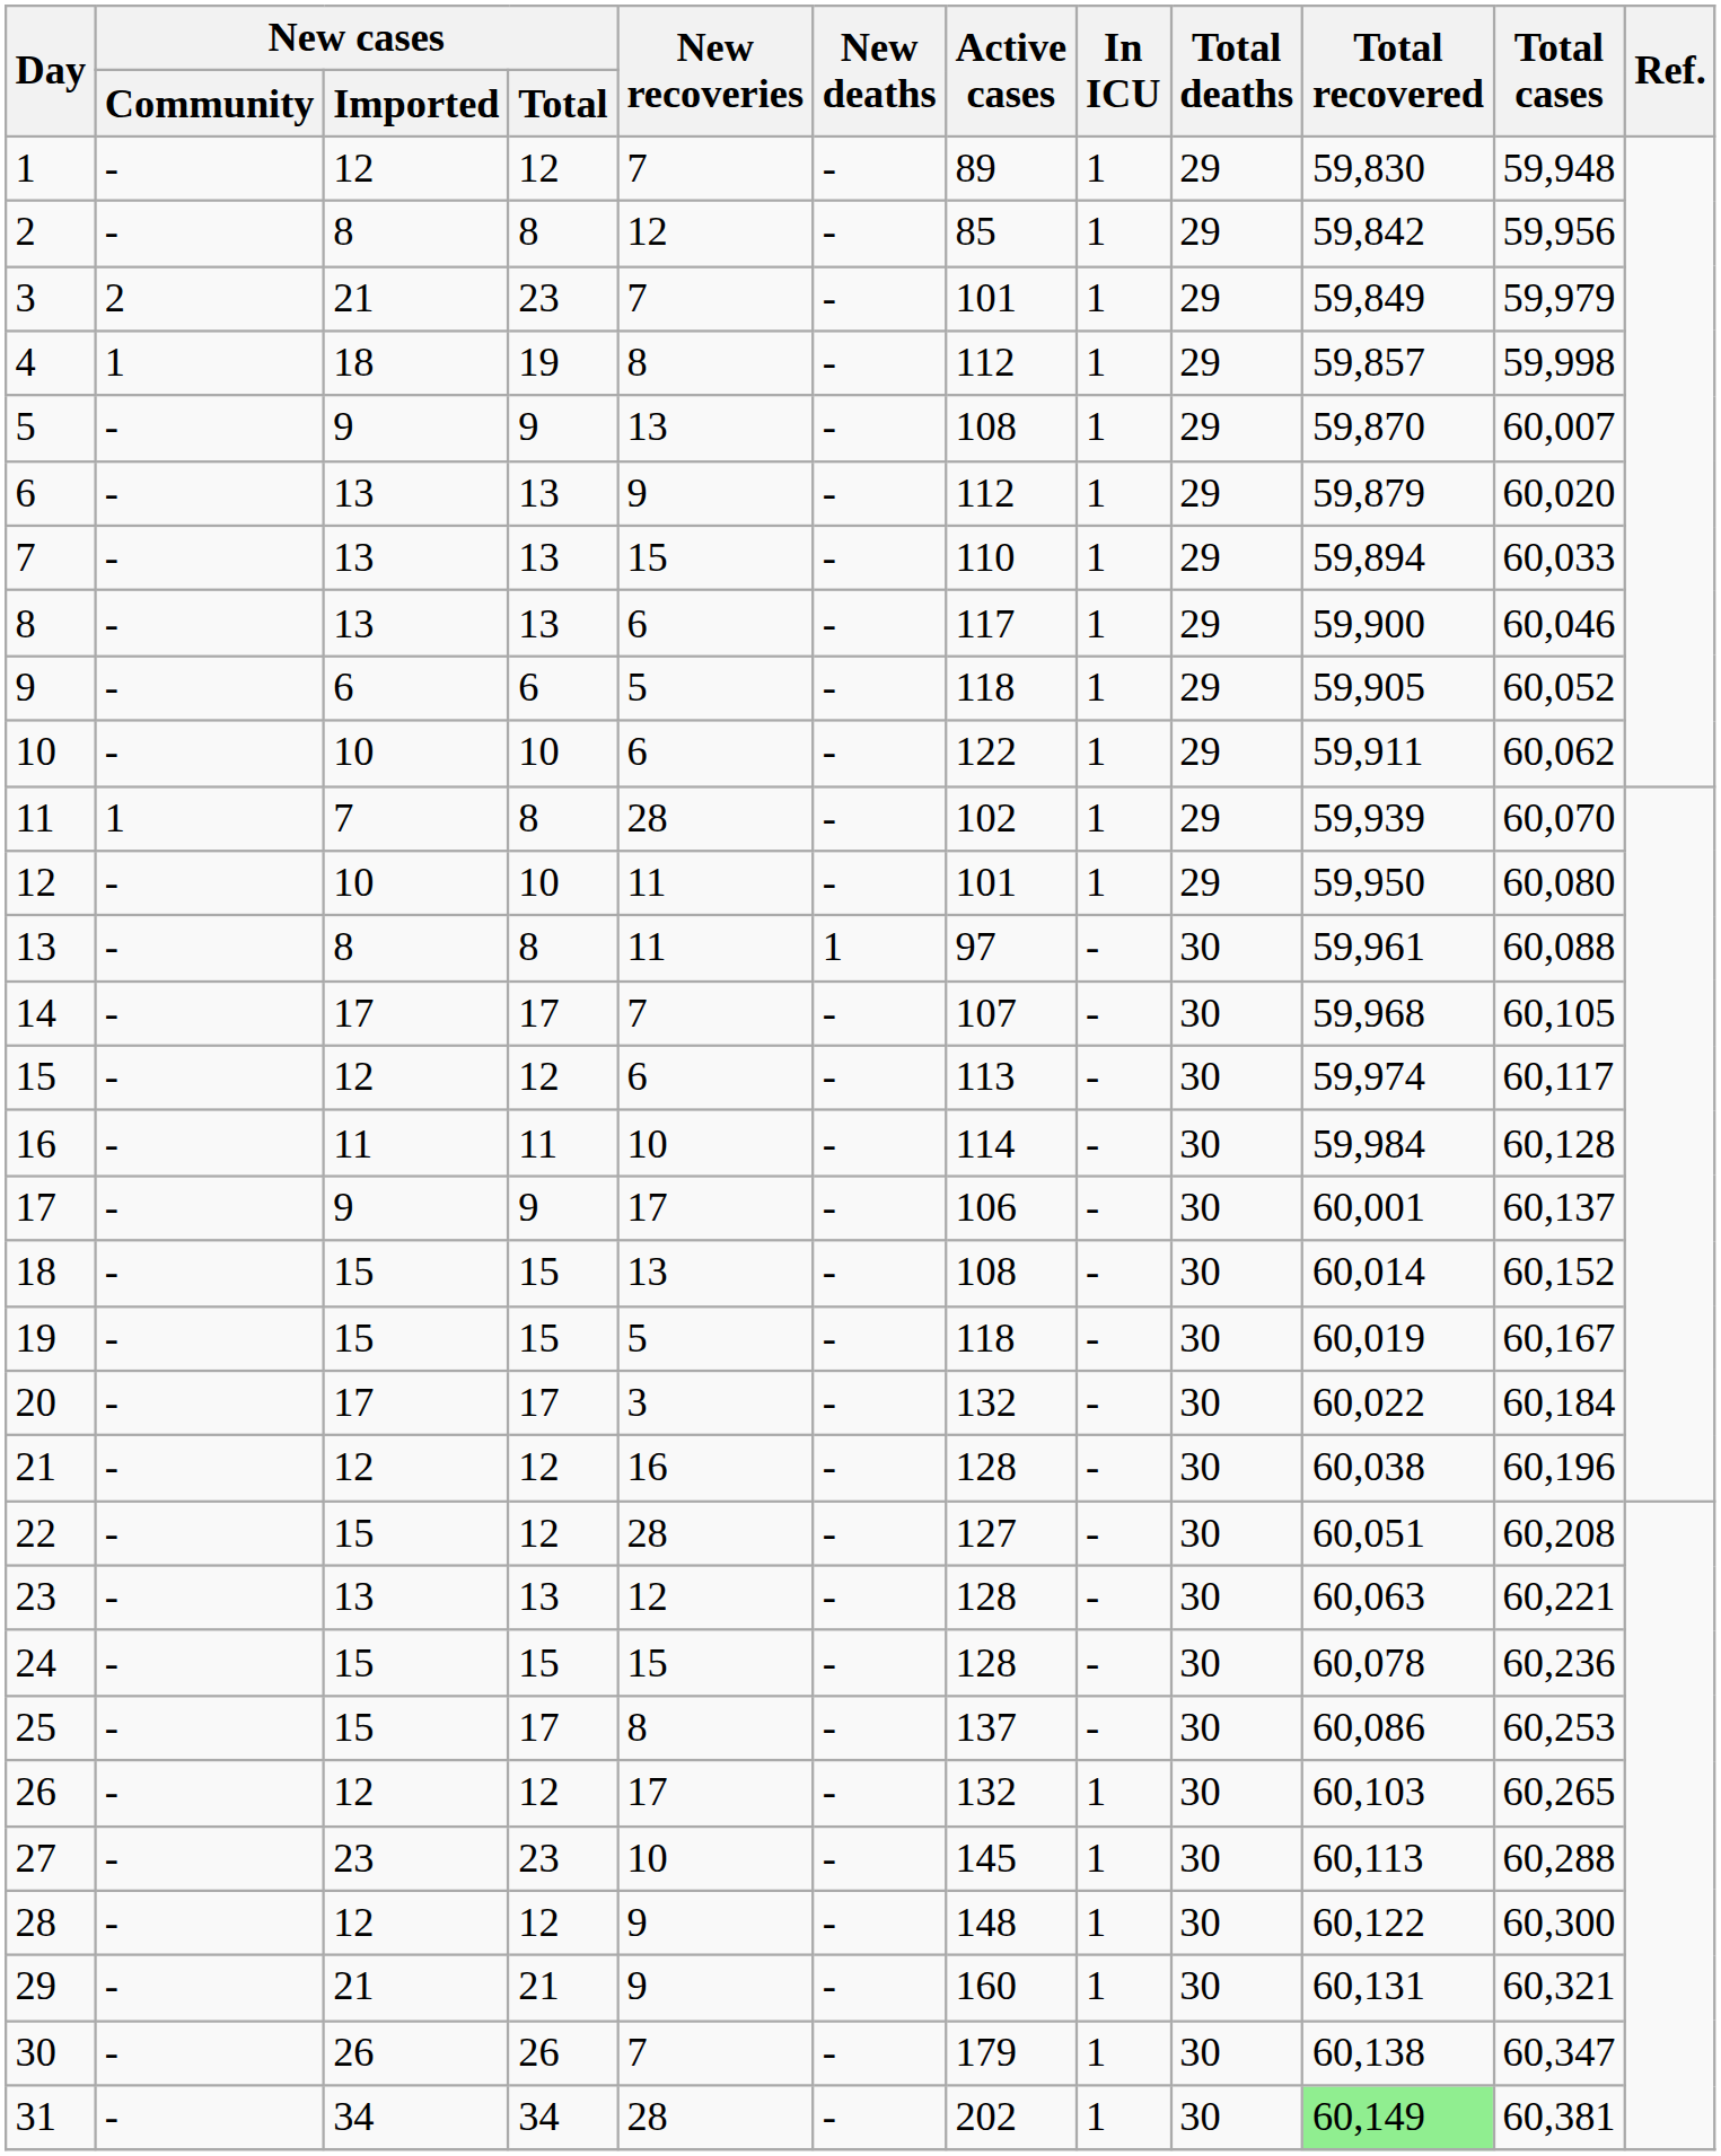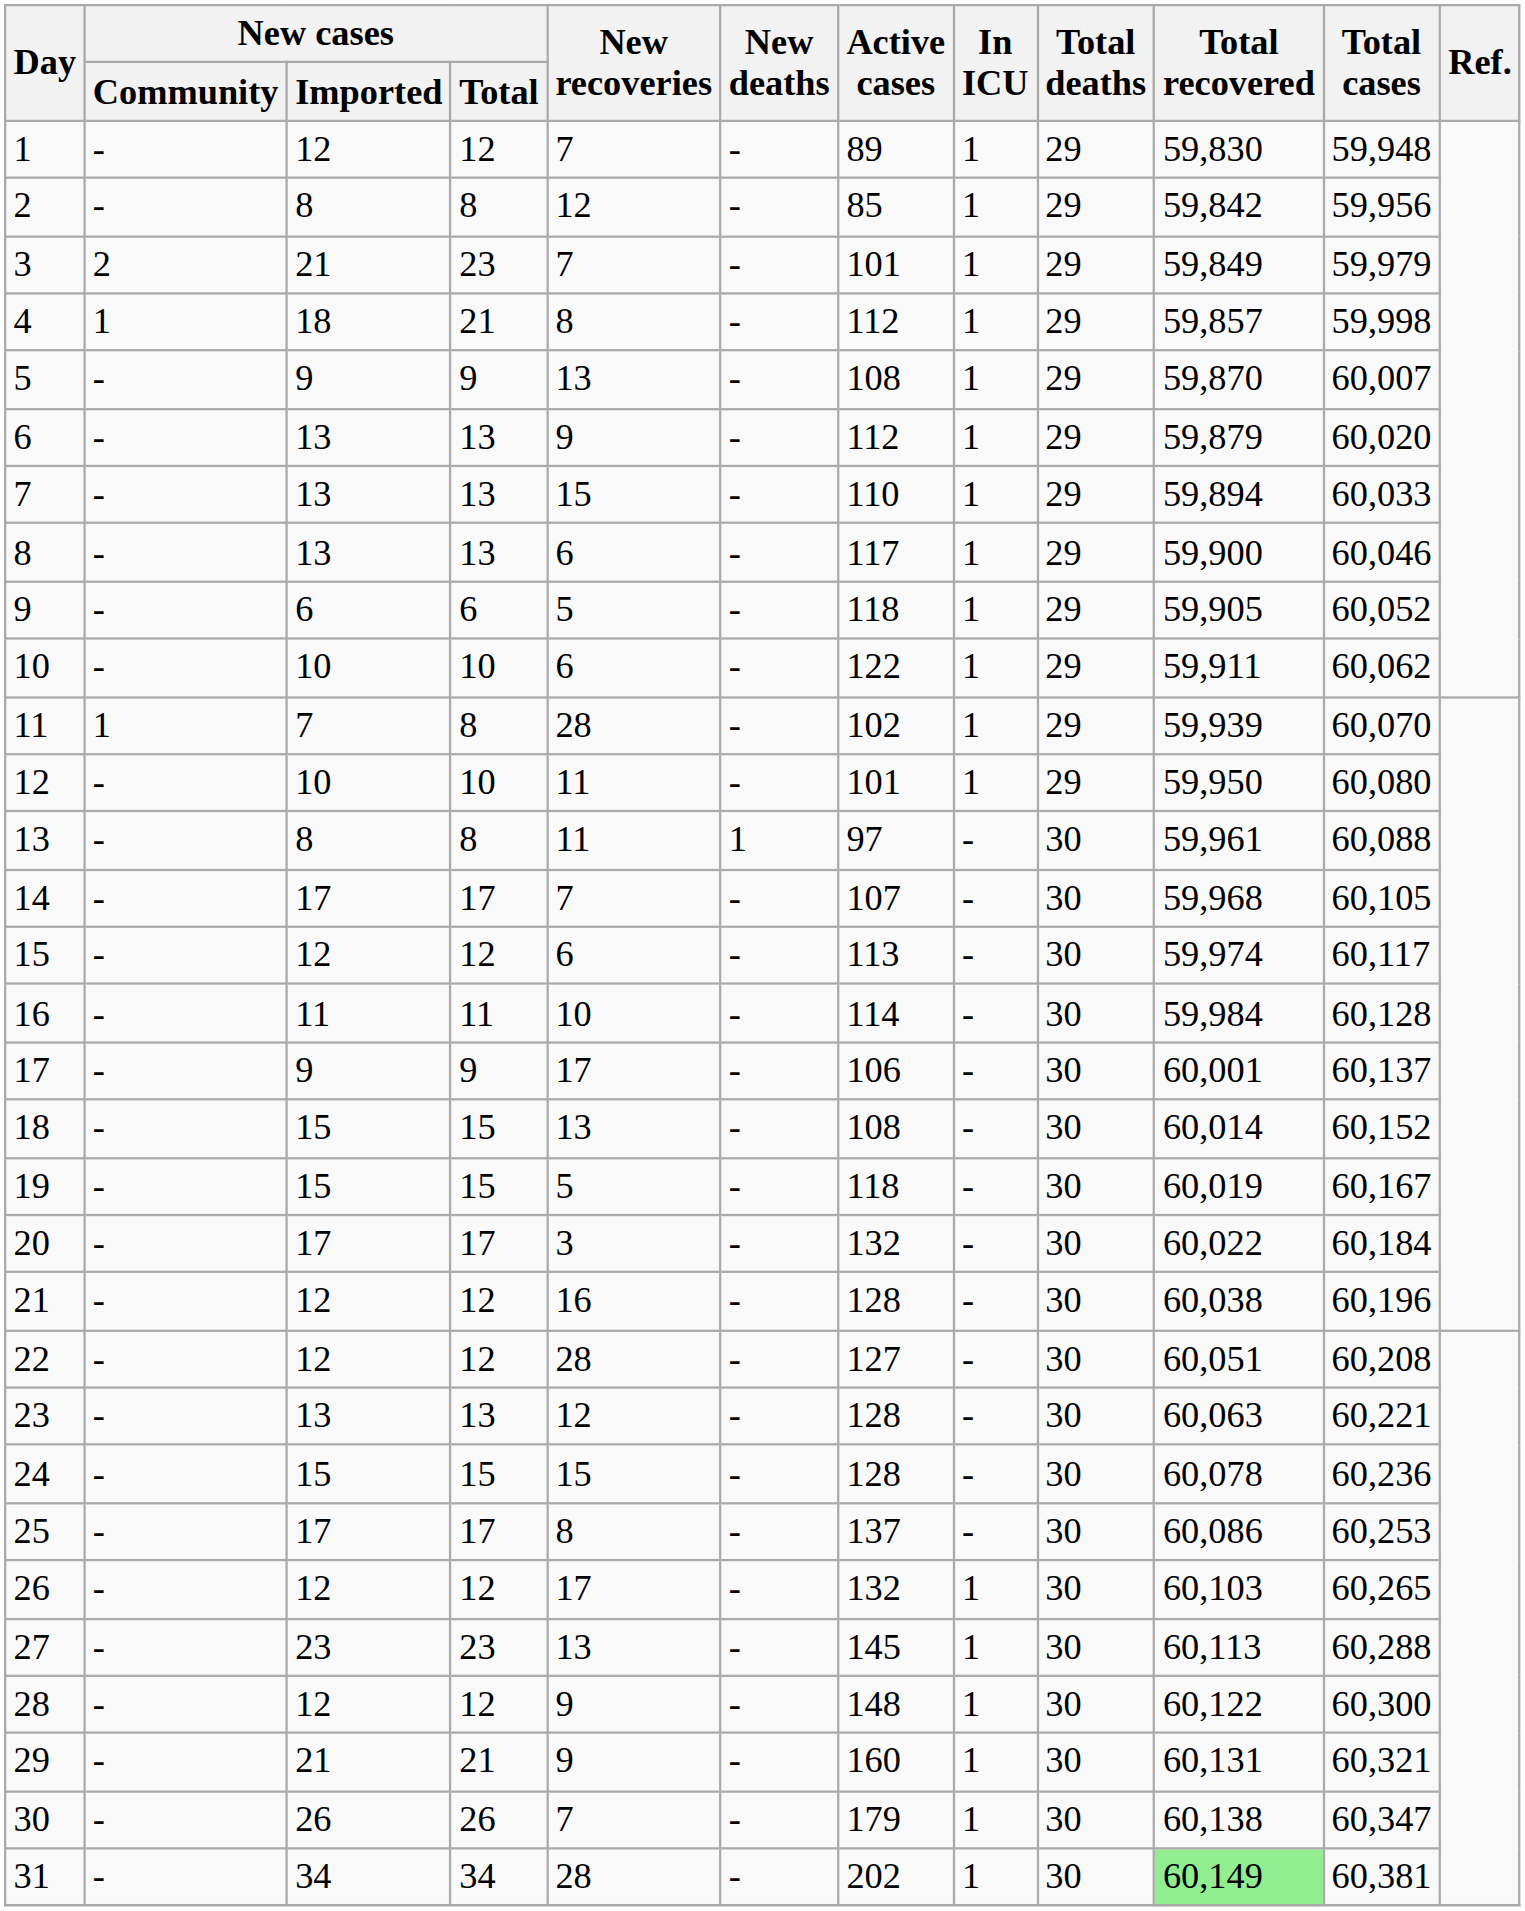4 | New cases / Total: 19 -> 21
22 | New cases / Imported: 15 -> 12
25 | New cases / Imported: 15 -> 17
27 | New recoveries: 10 -> 13
